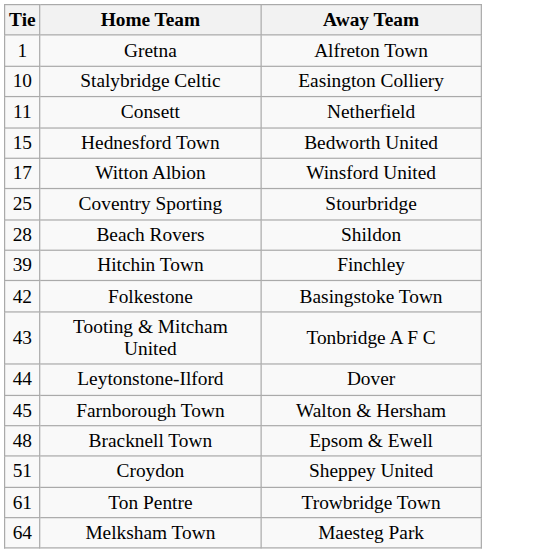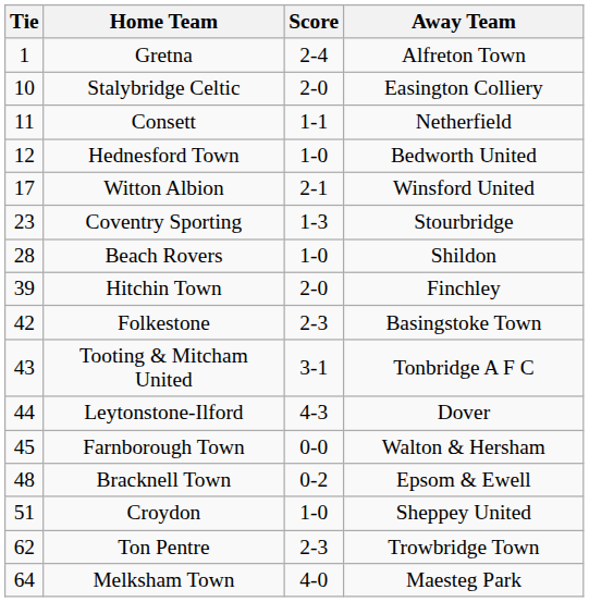+ column: Score | 2-4 | 2-0 | 1-1 | 1-0 | 2-1 | 1-3 | 1-0 | 2-0 | 2-3 | 3-1 | 4-3 | 0-0 | 0-2 | 1-0 | 2-3 | 4-0
Hednesford Town | Tie: 15 -> 12
Coventry Sporting | Tie: 25 -> 23
Ton Pentre | Tie: 61 -> 62
